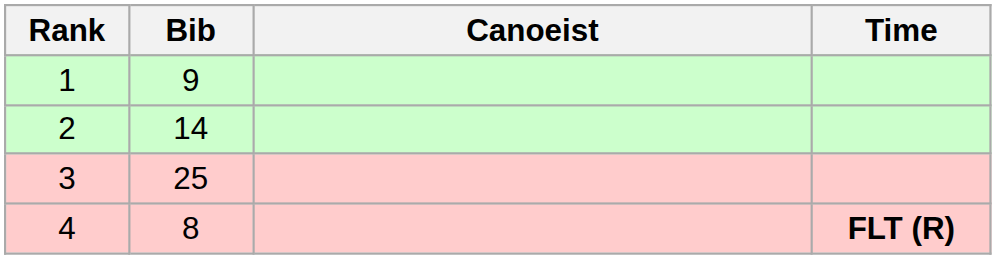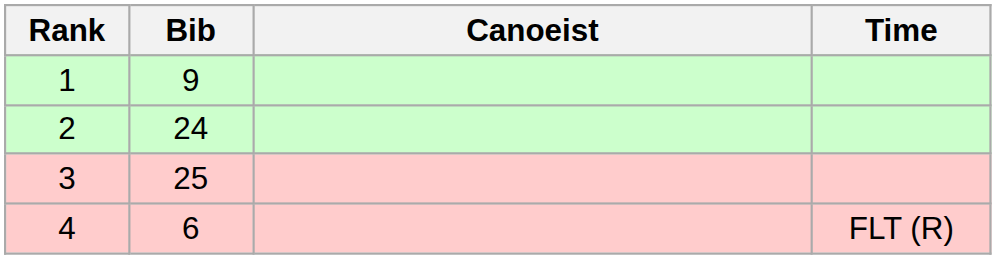2 | Bib: 14 -> 24
4 | Bib: 8 -> 6
4 | Time: bold -> normal
